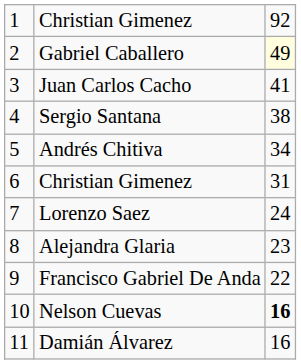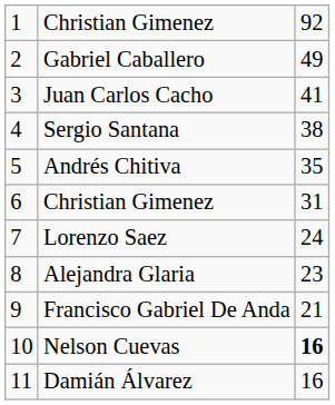Gabriel Caballero | column 3: lightyellow background -> no background
Andrés Chitiva | column 3: 34 -> 35
Francisco Gabriel De Anda | column 3: 22 -> 21
